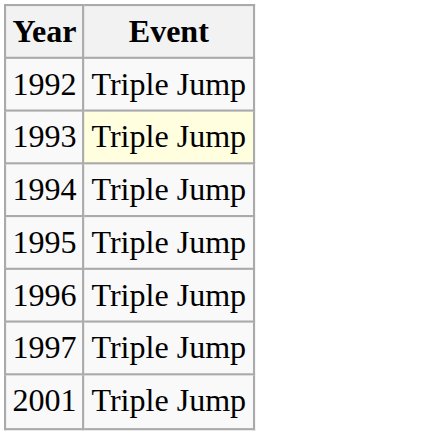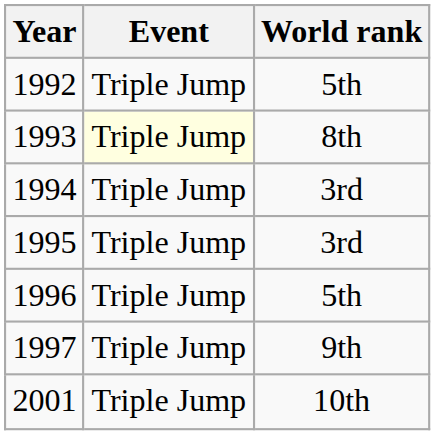+ column: World rank | 5th | 8th | 3rd | 3rd | 5th | 9th | 10th
